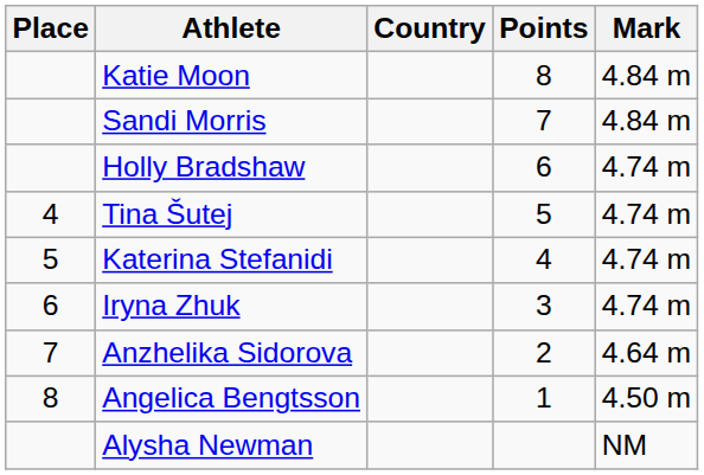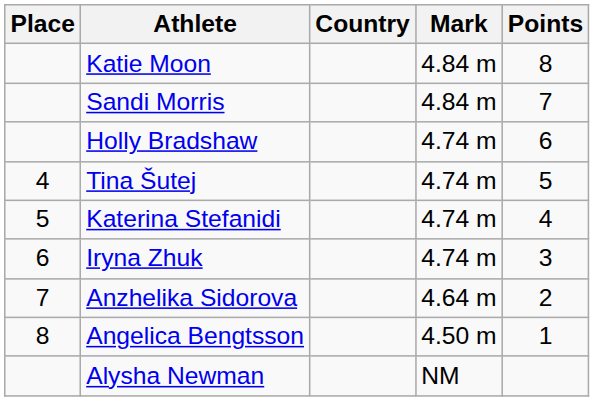columns swapped: Mark <-> Points
